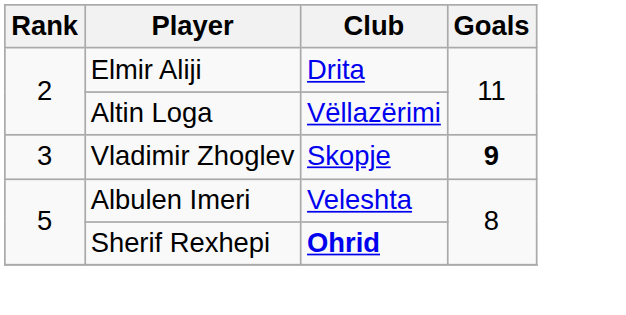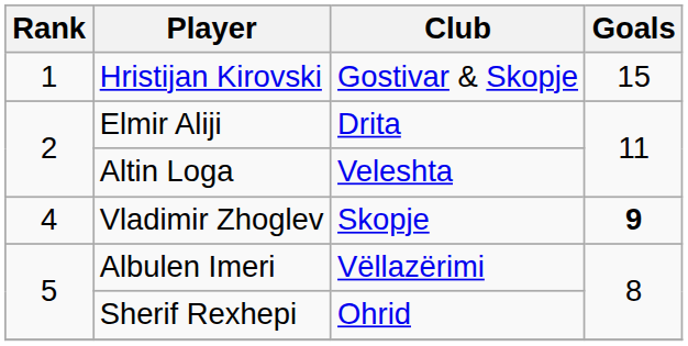+ row: 1 | Hristijan Kirovski | Gostivar & Skopje | 15
Altin Loga | Club: Vëllazërimi -> Veleshta
Vladimir Zhoglev | Rank: 3 -> 4
Albulen Imeri | Club: Veleshta -> Vëllazërimi
Sherif Rexhepi | Club: bold -> normal
